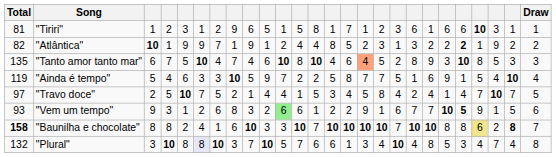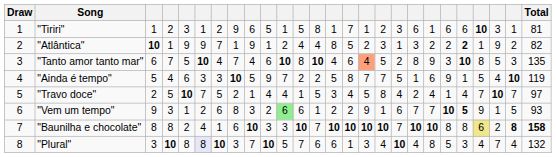columns swapped: Draw <-> Total
